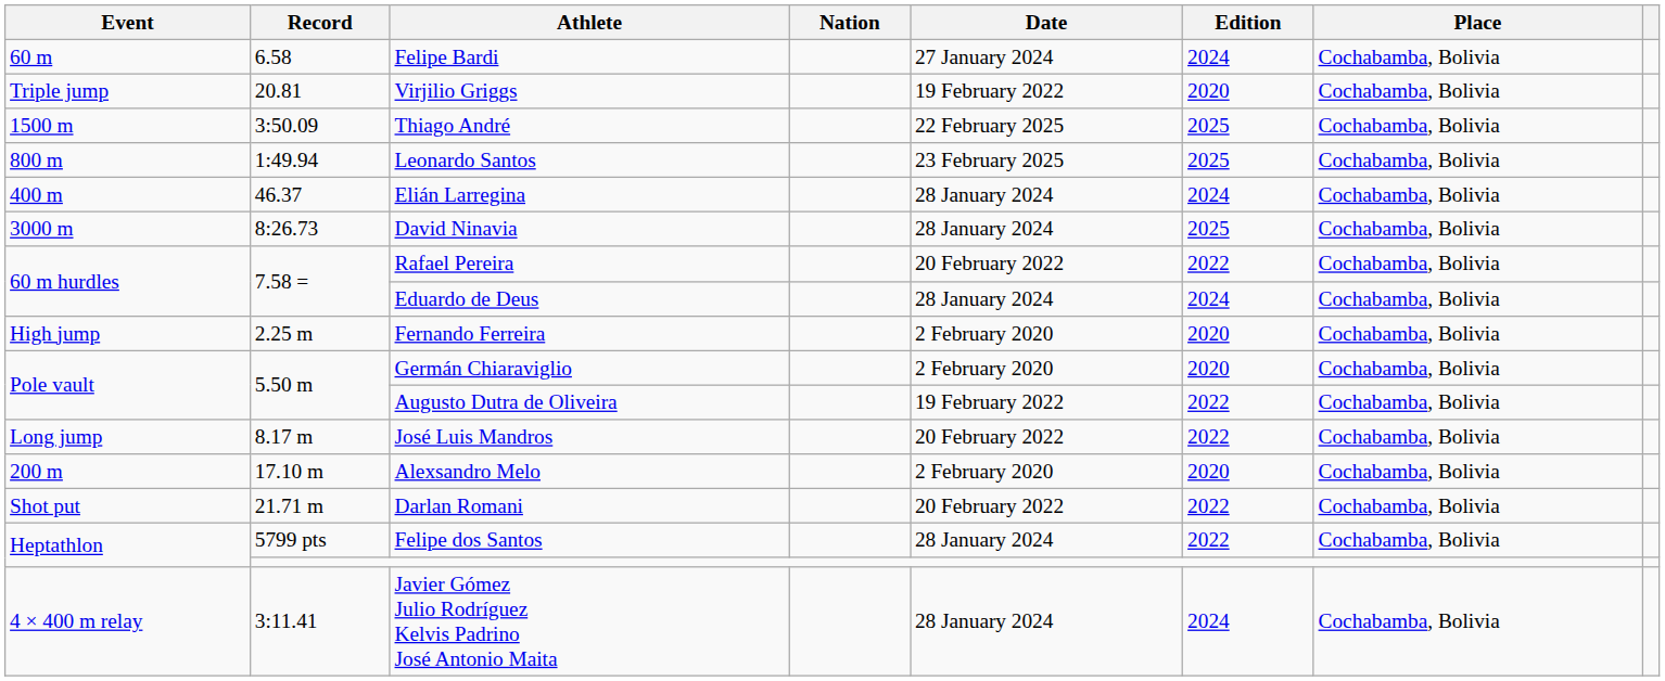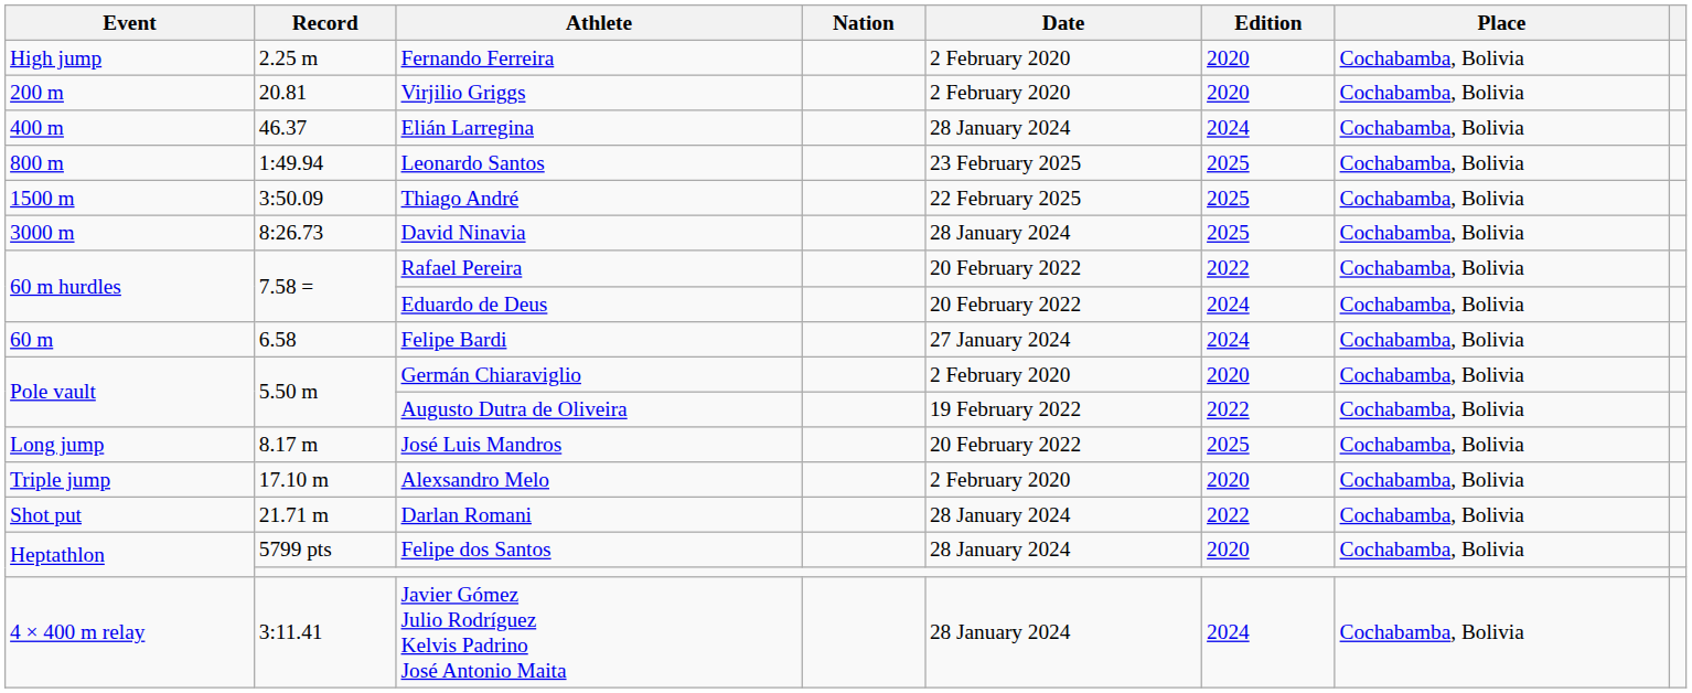rows swapped: Felipe Bardi <-> Fernando Ferreira
Virjilio Griggs | Event: Triple jump -> 200 m
Virjilio Griggs | Date: 19 February 2022 -> 2 February 2020
rows swapped: Elián Larregina <-> Thiago André
Eduardo de Deus | Date: 28 January 2024 -> 20 February 2022
José Luis Mandros | Edition: 2022 -> 2025
Alexsandro Melo | Event: 200 m -> Triple jump
Darlan Romani | Date: 20 February 2022 -> 28 January 2024
Felipe dos Santos | Edition: 2022 -> 2020
